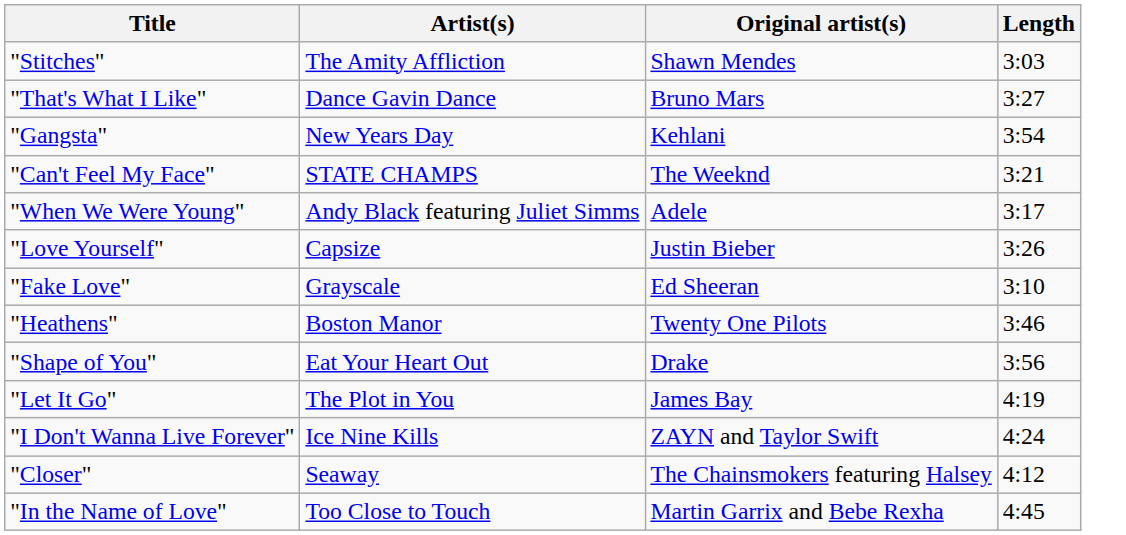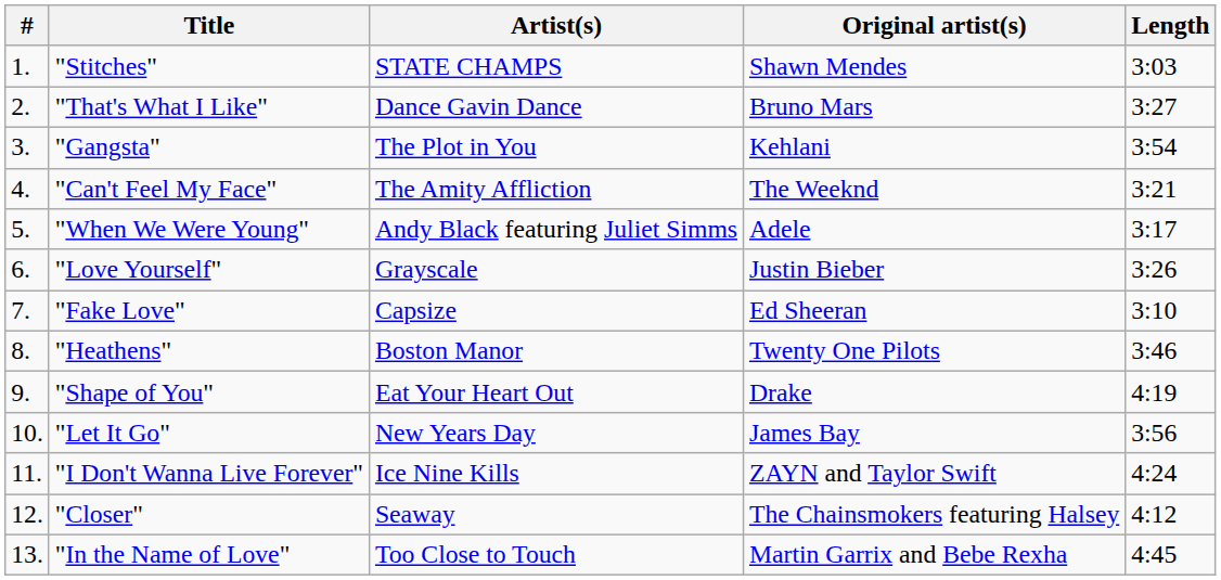+ column: # | 1. | 2. | 3. | 4. | 5. | 6. | 7. | 8. | 9. | 10. | 11. | 12. | 13.
"Stitches" | Artist(s): The Amity Affliction -> STATE CHAMPS
"Gangsta" | Artist(s): New Years Day -> The Plot in You
"Can't Feel My Face" | Artist(s): STATE CHAMPS -> The Amity Affliction
"Love Yourself" | Artist(s): Capsize -> Grayscale
"Fake Love" | Artist(s): Grayscale -> Capsize
"Shape of You" | Length: 3:56 -> 4:19
"Let It Go" | Artist(s): The Plot in You -> New Years Day
"Let It Go" | Length: 4:19 -> 3:56
